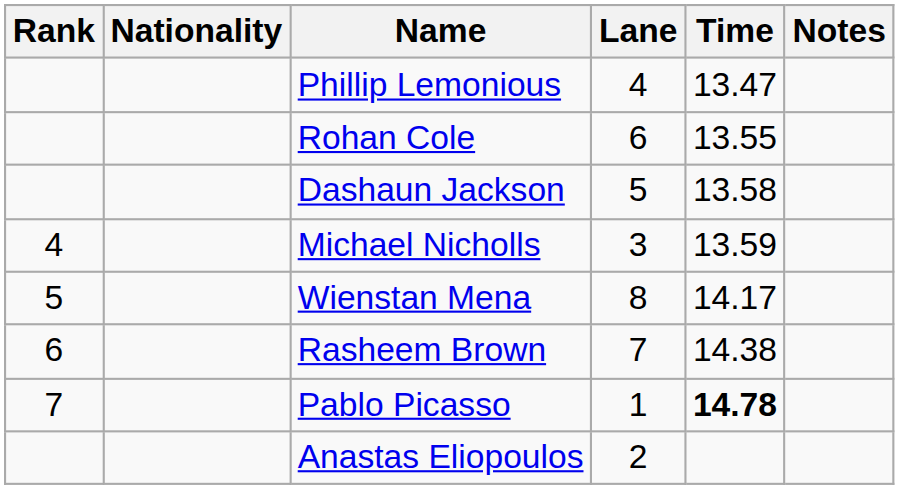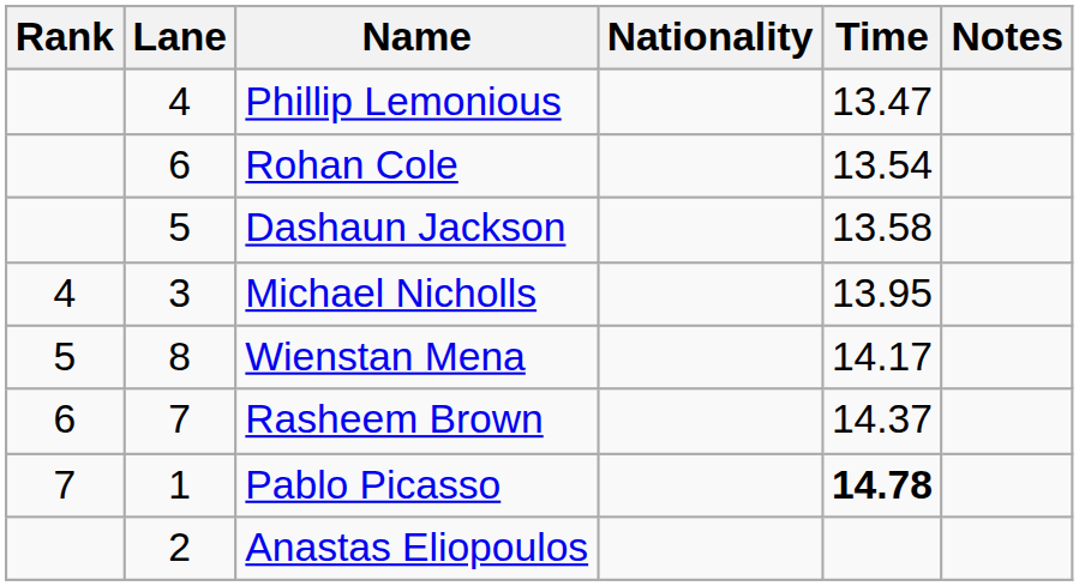columns swapped: Lane <-> Nationality
Rohan Cole | Time: 13.55 -> 13.54
Michael Nicholls | Time: 13.59 -> 13.95
Rasheem Brown | Time: 14.38 -> 14.37
